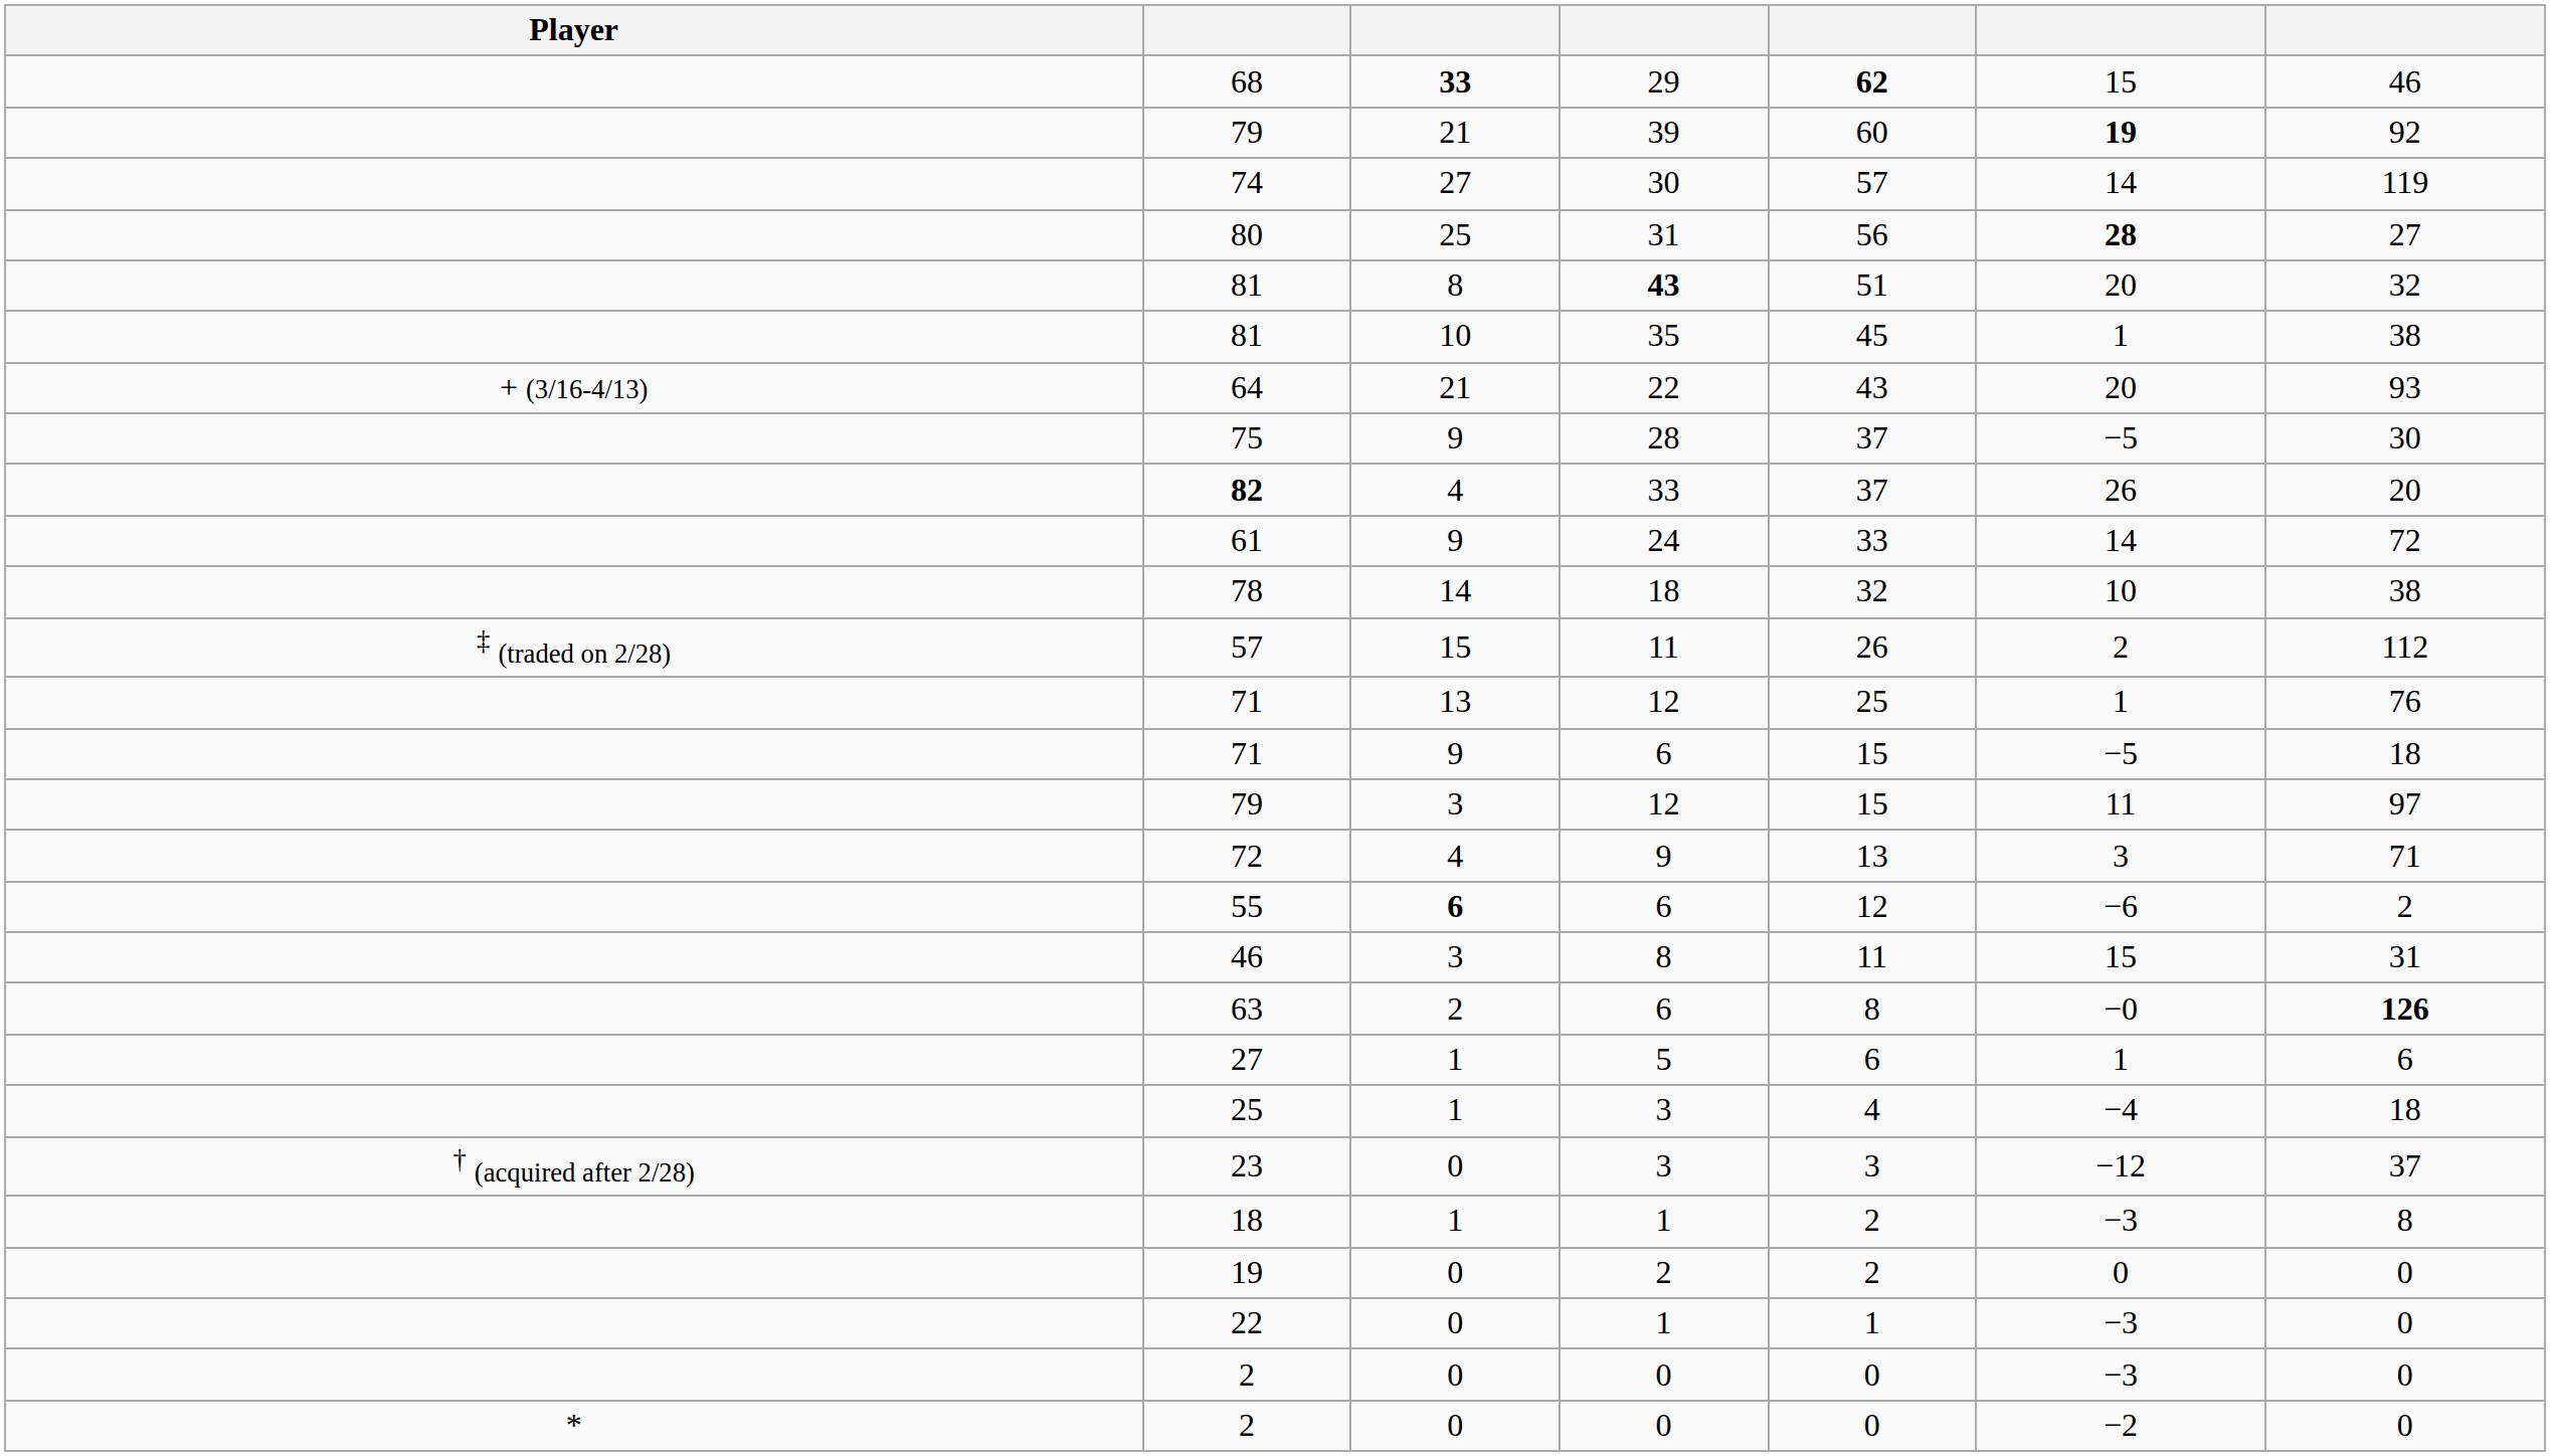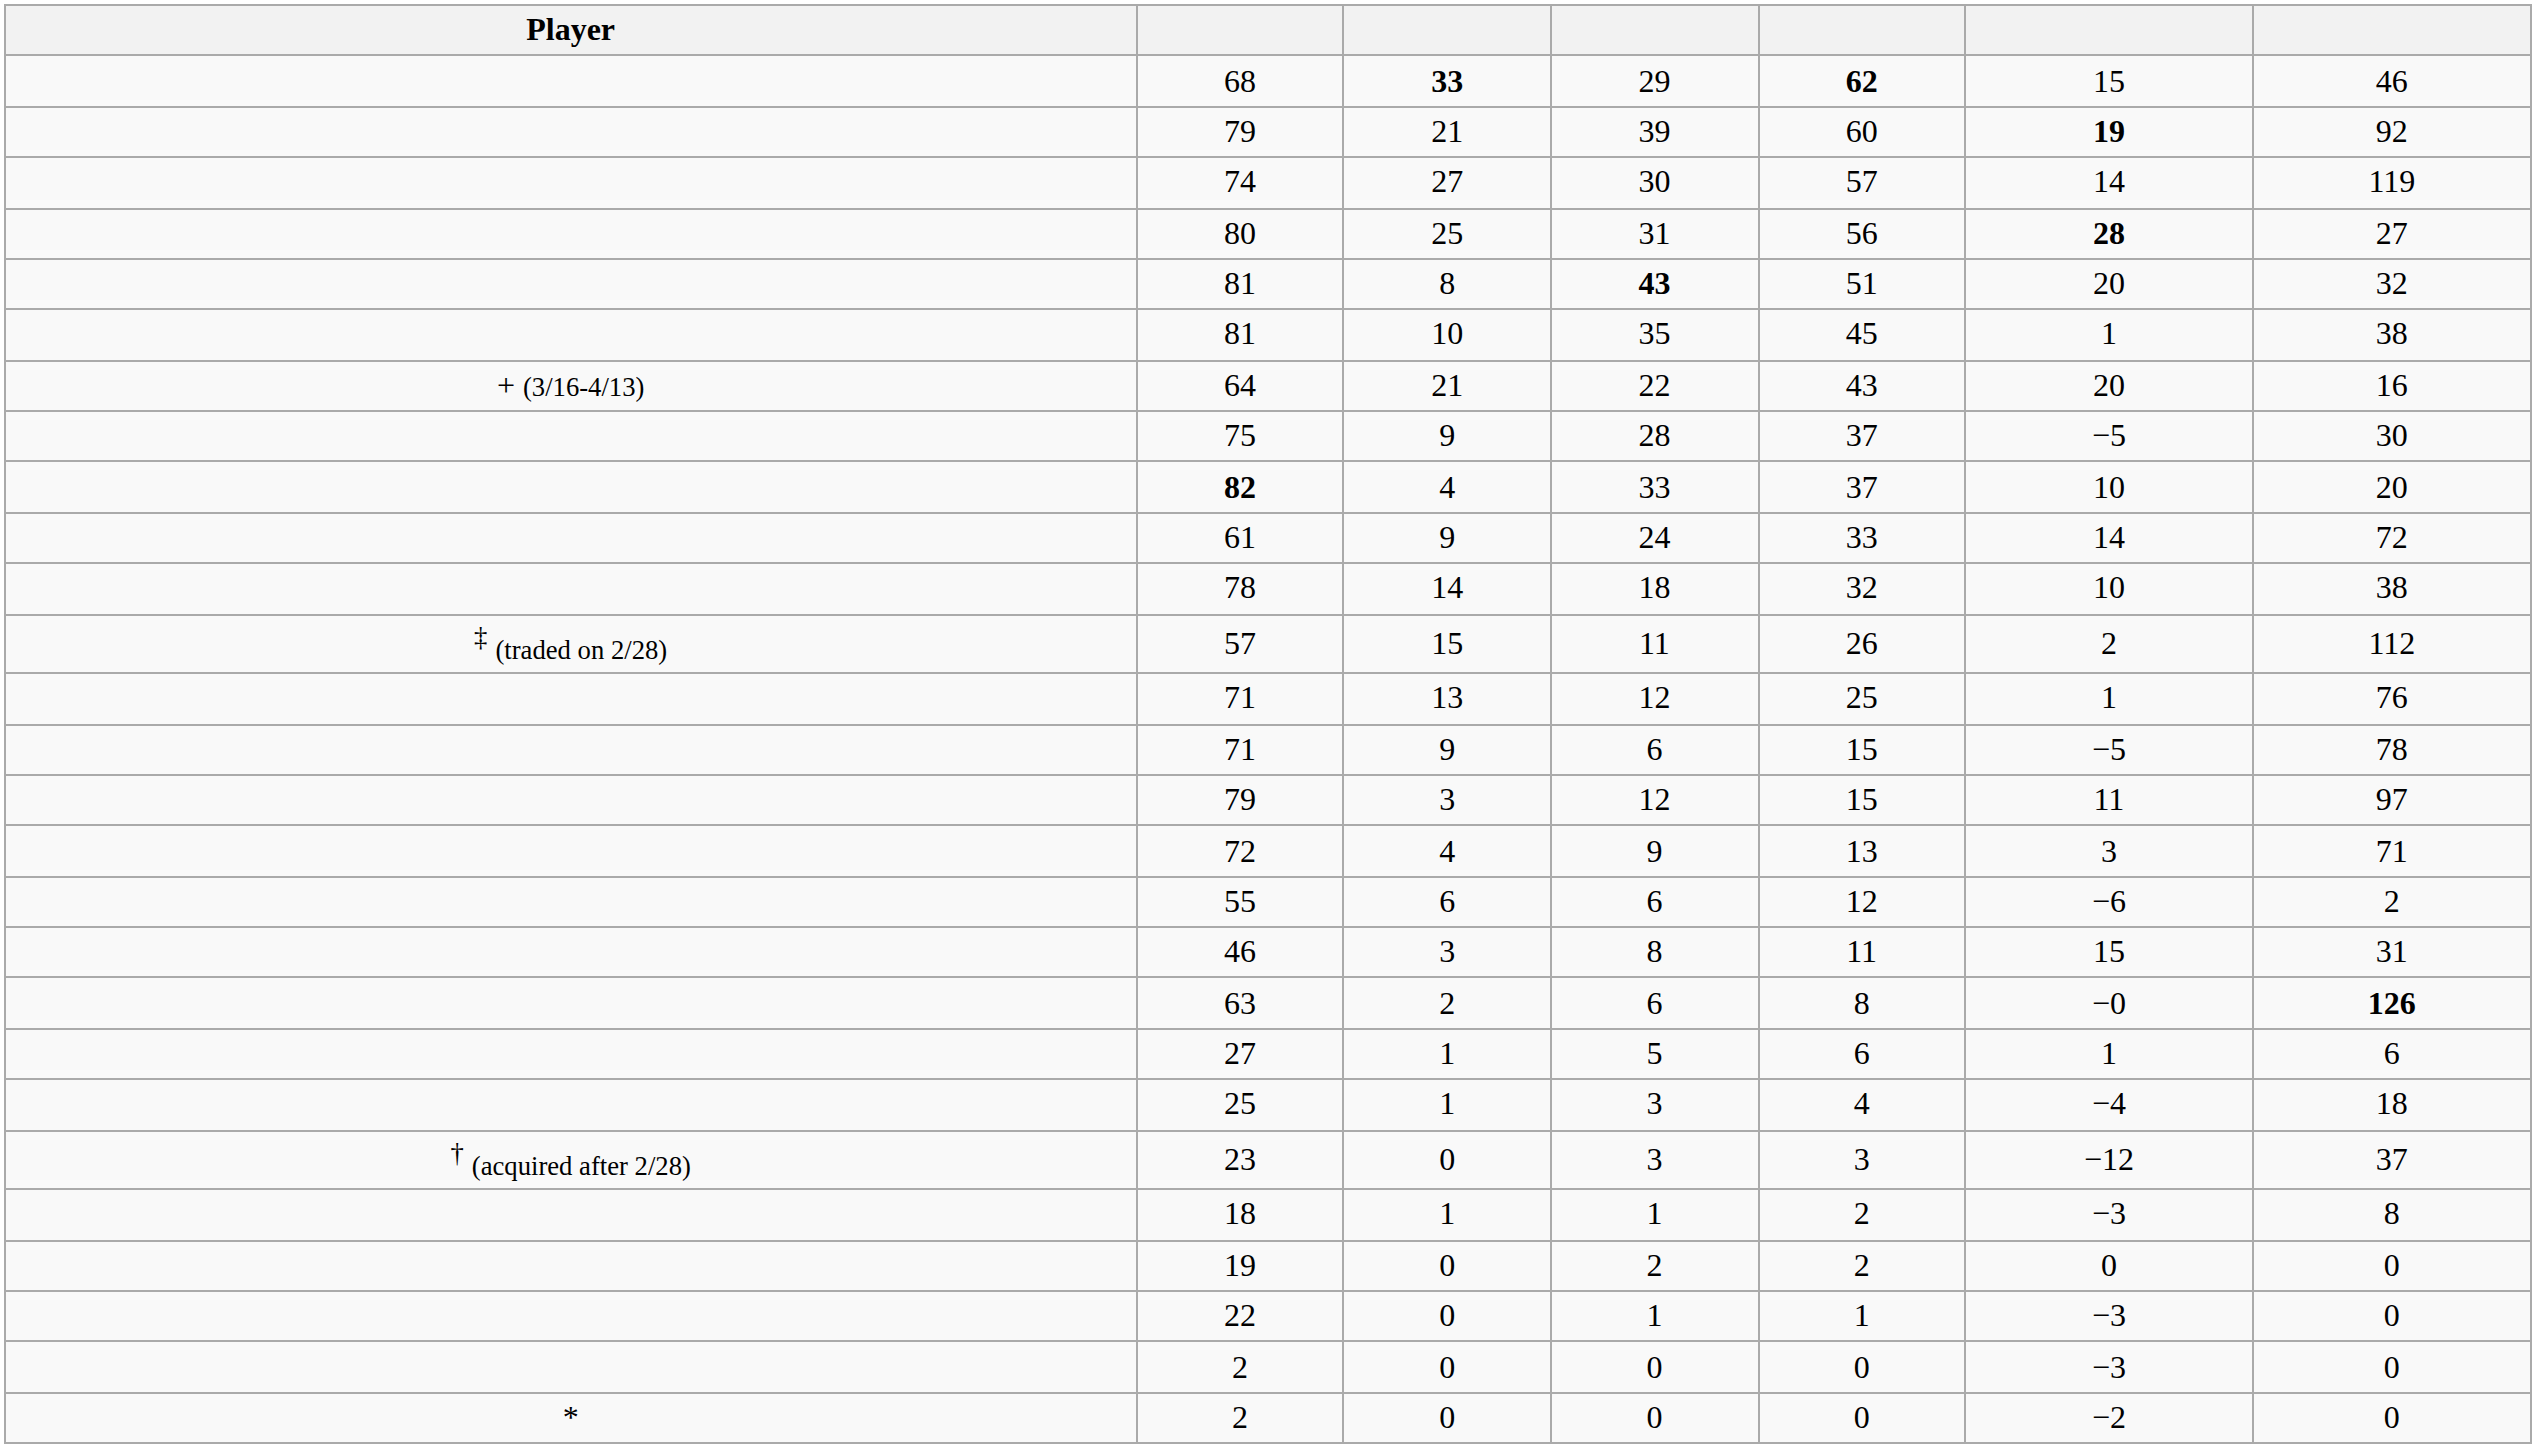64 | column 7: 93 -> 16
82 | column 6: 26 -> 10
71 / 6 | column 7: 18 -> 78
55 | column 3: bold -> normal
